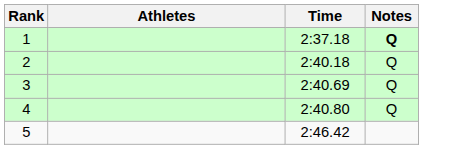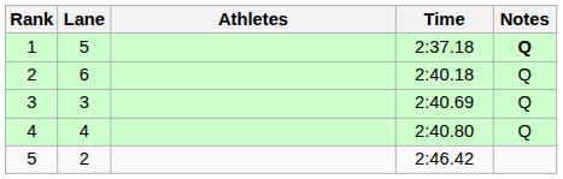+ column: Lane | 5 | 6 | 3 | 4 | 2
